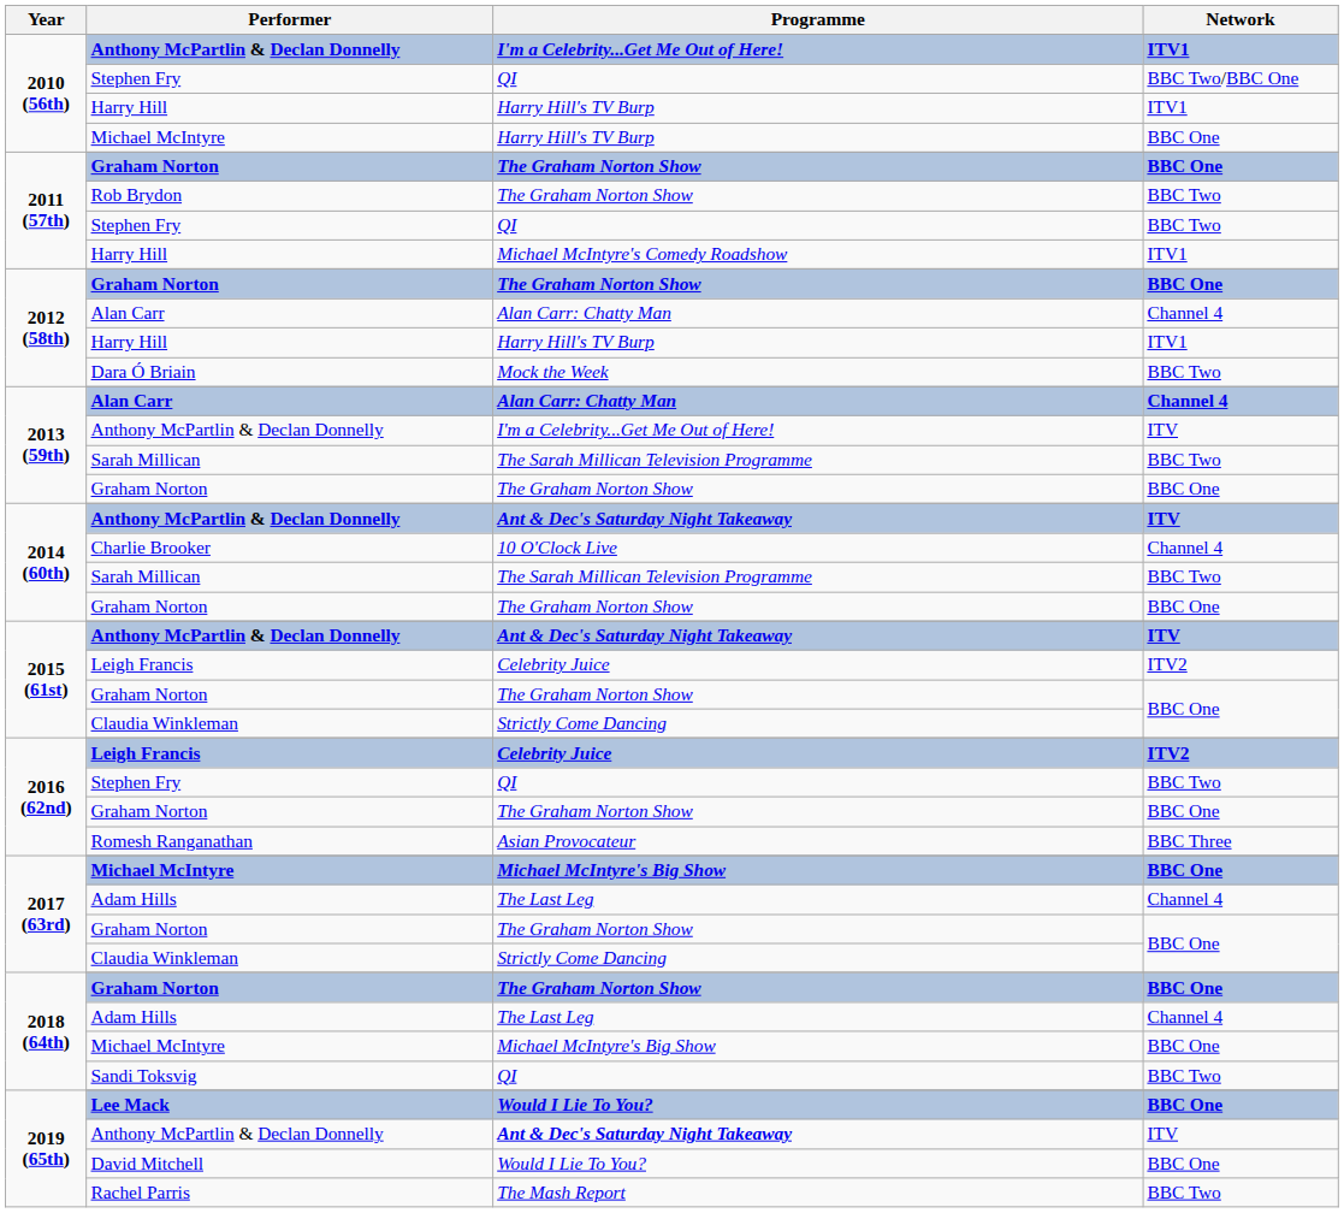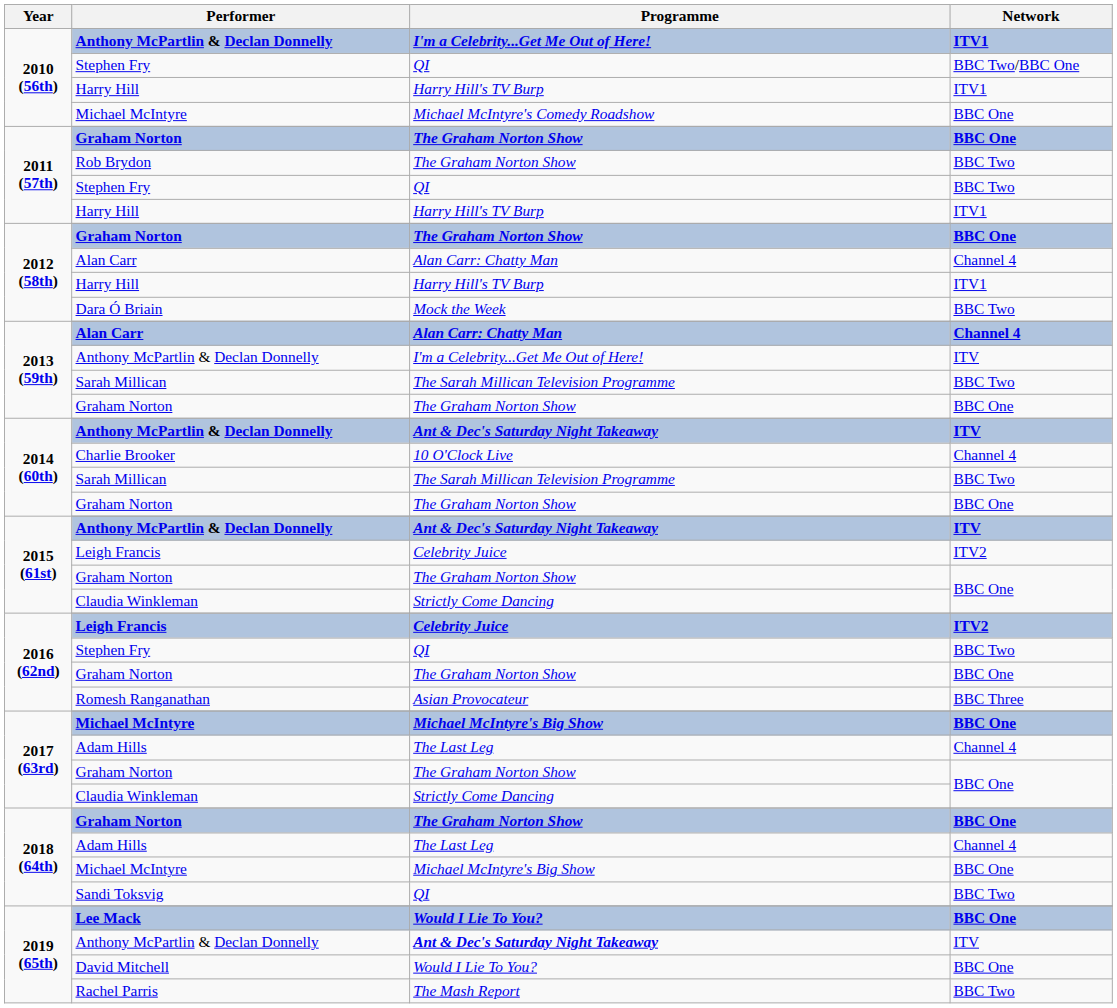2010 (56th) / Michael McIntyre | Programme: Harry Hill's TV Burp -> Michael McIntyre's Comedy Roadshow
2011 (57th) / Harry Hill | Programme: Michael McIntyre's Comedy Roadshow -> Harry Hill's TV Burp
